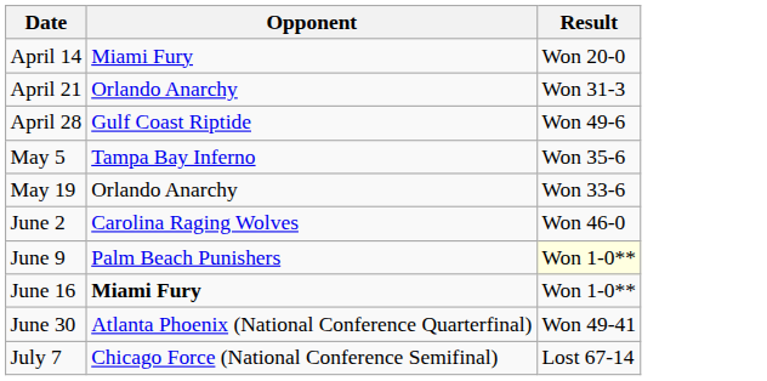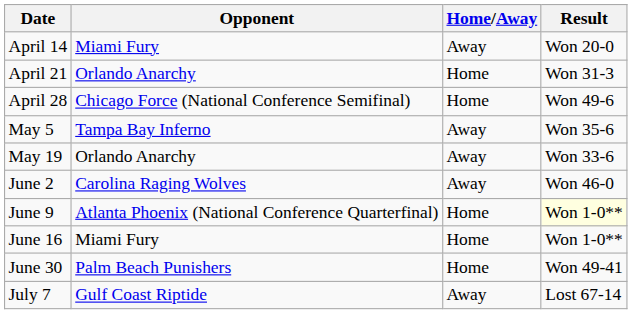+ column: Home/Away | Away | Home | Home | Away | Away | Away | Home | Home | Home | Away
April 28 | Opponent: Gulf Coast Riptide -> Chicago Force (National Conference Semifinal)
June 9 | Opponent: Palm Beach Punishers -> Atlanta Phoenix (National Conference Quarterfinal)
June 16 | Opponent: bold -> normal
June 30 | Opponent: Atlanta Phoenix (National Conference Quarterfinal) -> Palm Beach Punishers
July 7 | Opponent: Chicago Force (National Conference Semifinal) -> Gulf Coast Riptide
